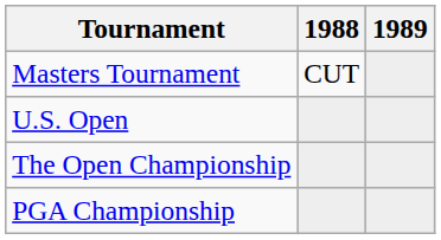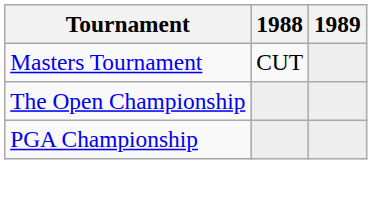- row: U.S. Open
